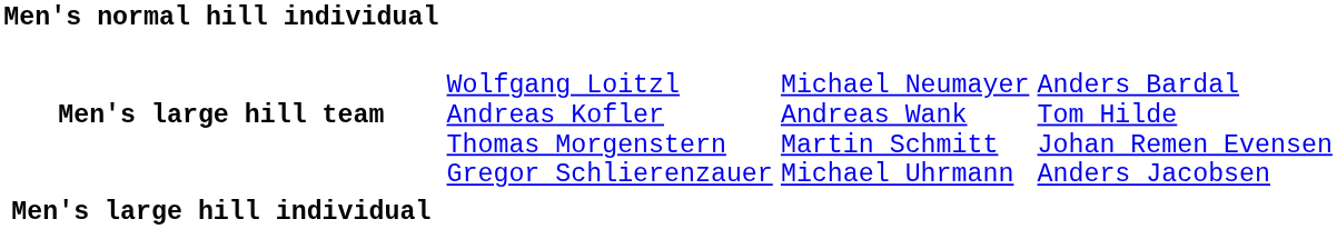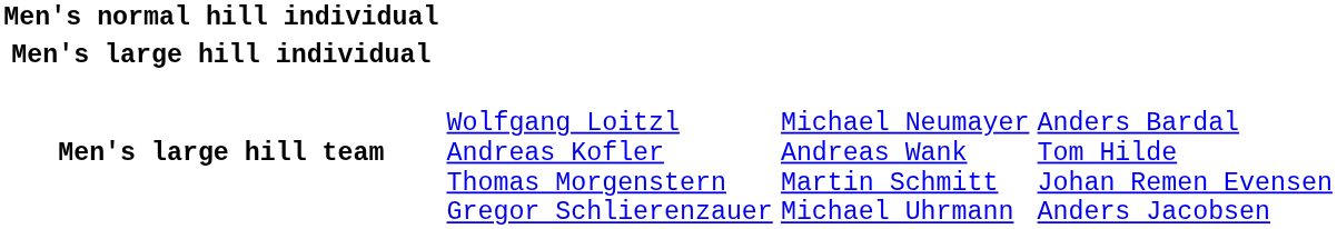rows swapped: Men's large hill individual <-> Men's large hill team
